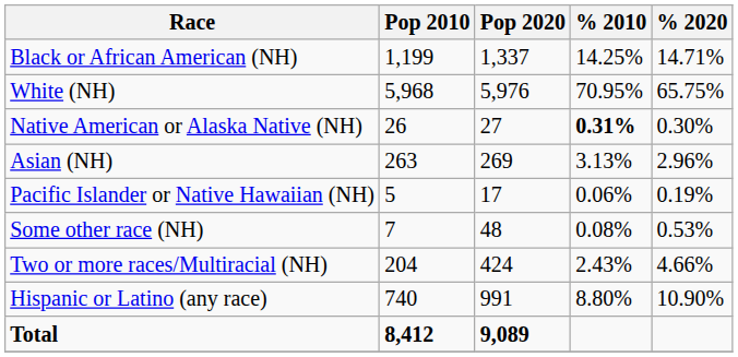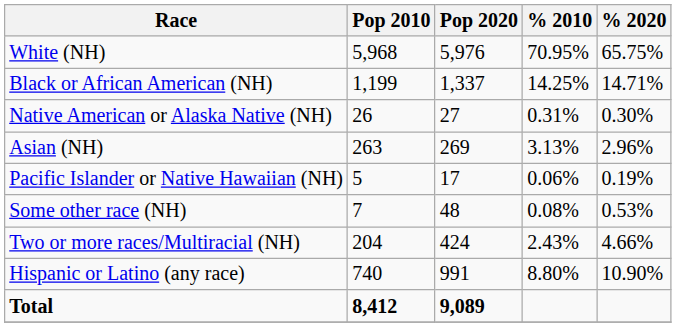rows swapped: White (NH) <-> Black or African American (NH)
Native American or Alaska Native (NH) | % 2010: bold -> normal
